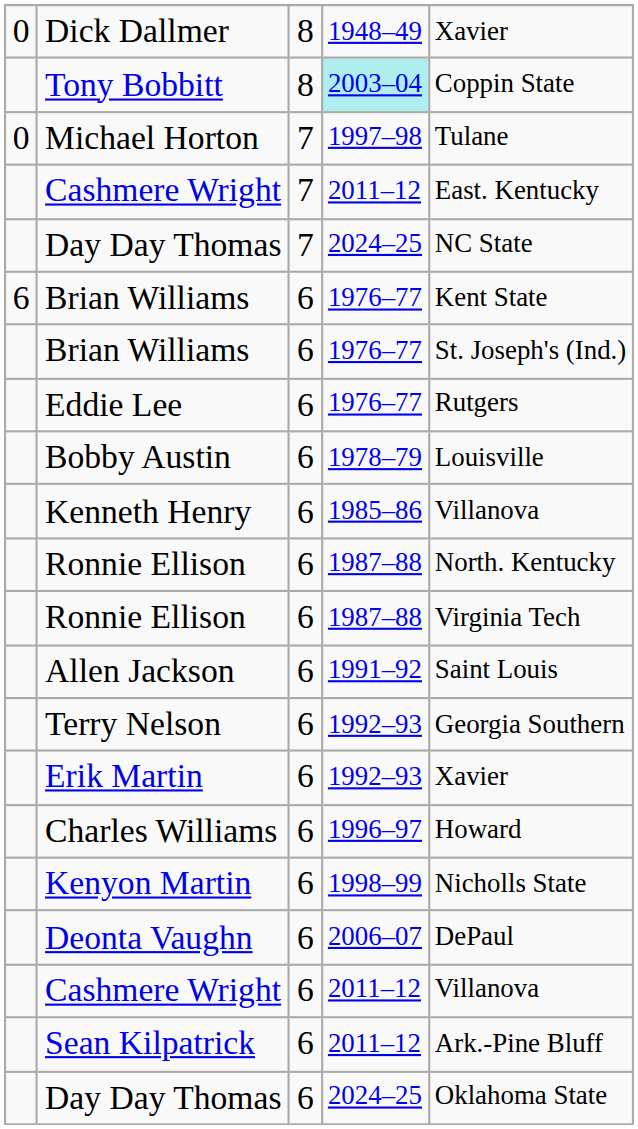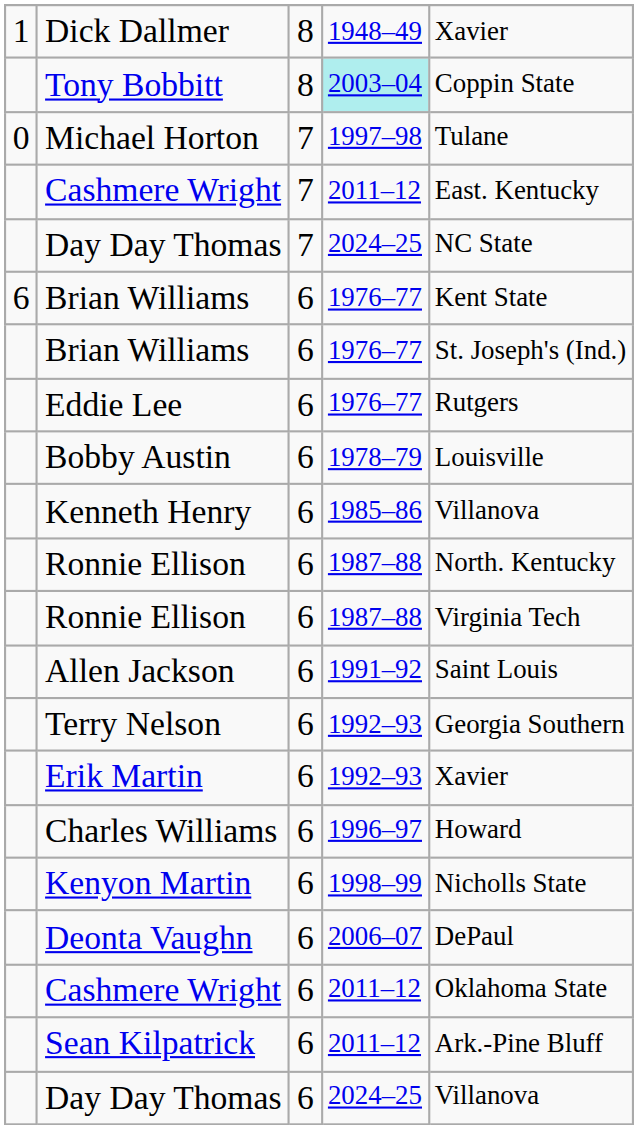Dick Dallmer | column 1: 0 -> 1
Cashmere Wright / 6 | column 5: Villanova -> Oklahoma State
Day Day Thomas / 6 | column 5: Oklahoma State -> Villanova
